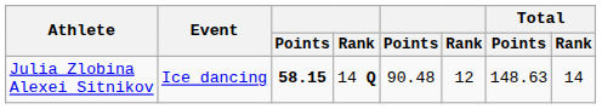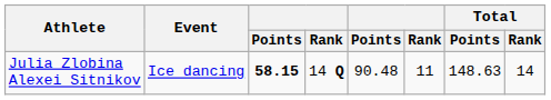Julia Zlobina Alexei Sitnikov | column 6: 12 -> 11
